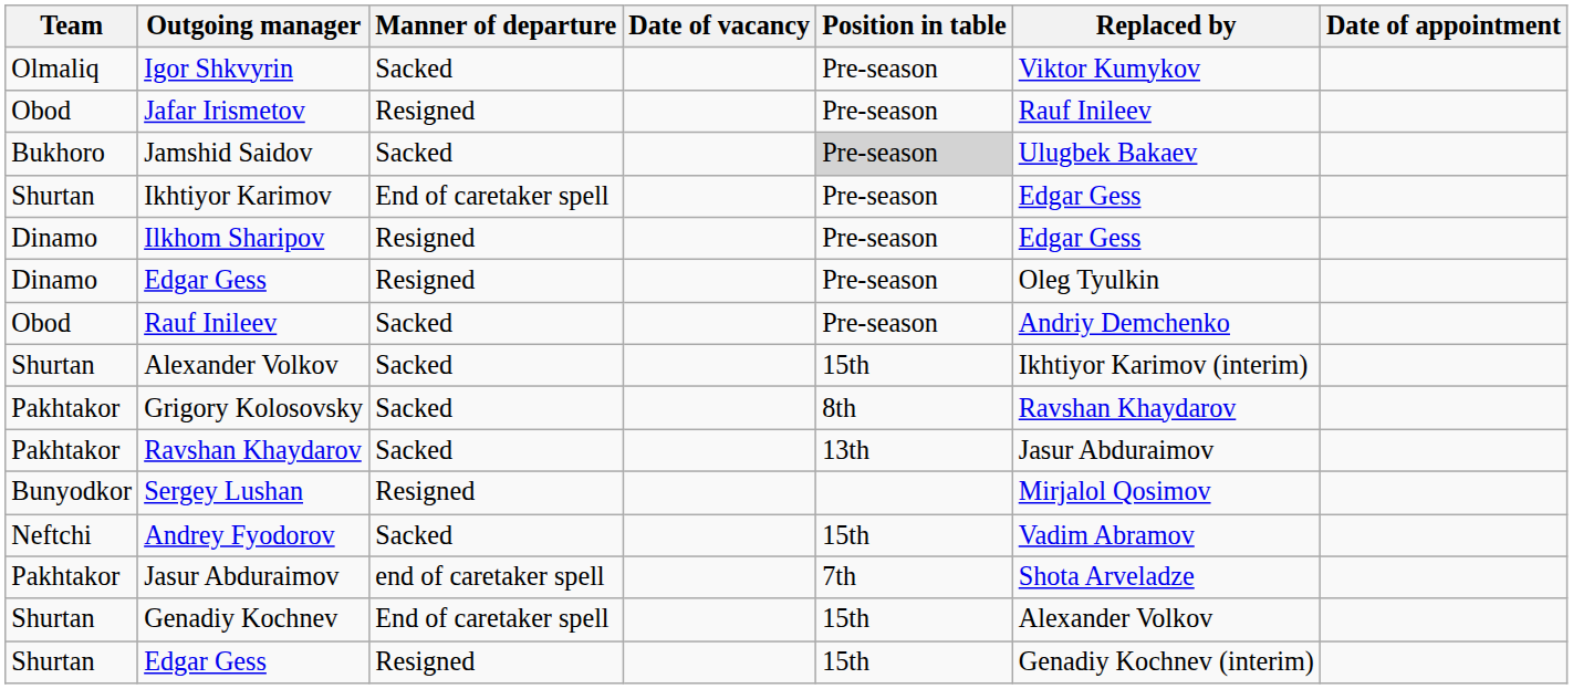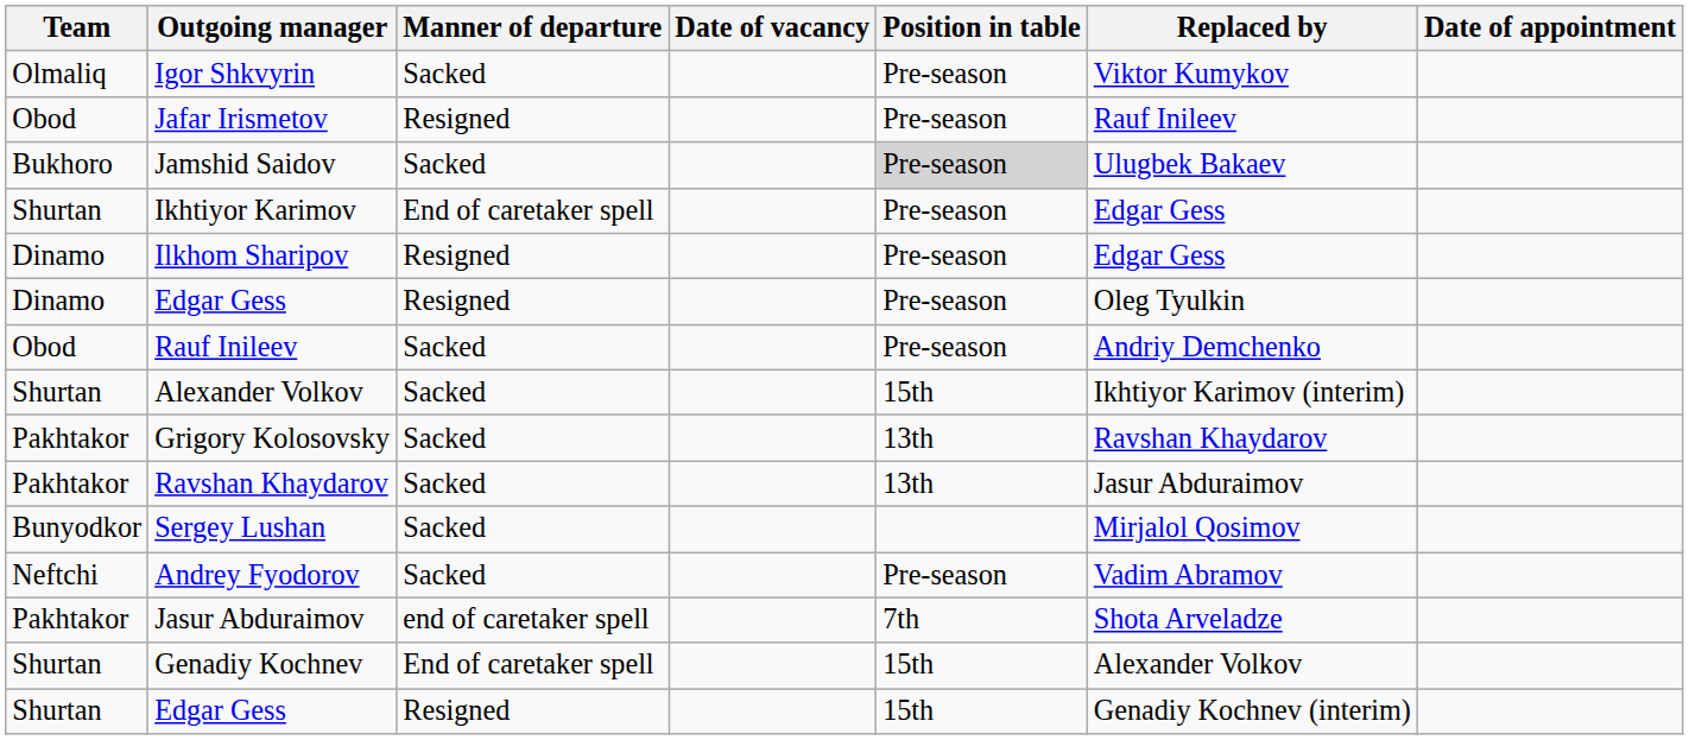Grigory Kolosovsky | Position in table: 8th -> 13th
Sergey Lushan | Manner of departure: Resigned -> Sacked
Andrey Fyodorov | Position in table: 15th -> Pre-season
